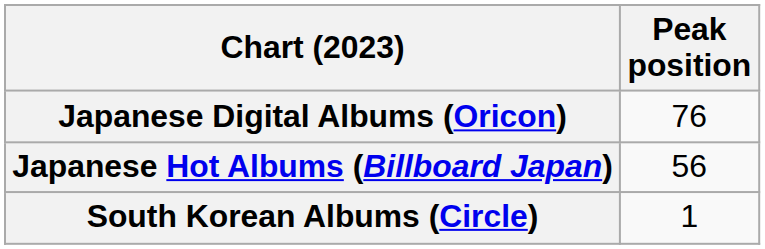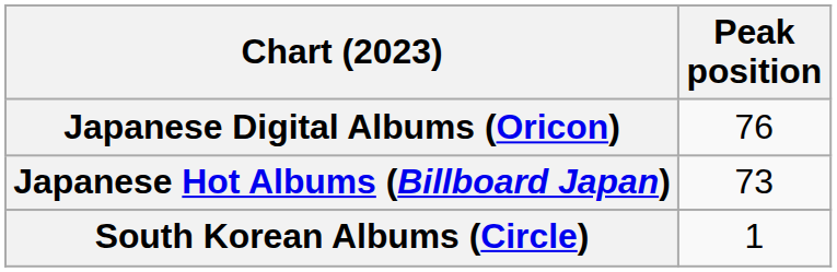Japanese Hot Albums (Billboard Japan) | Peak position: 56 -> 73
